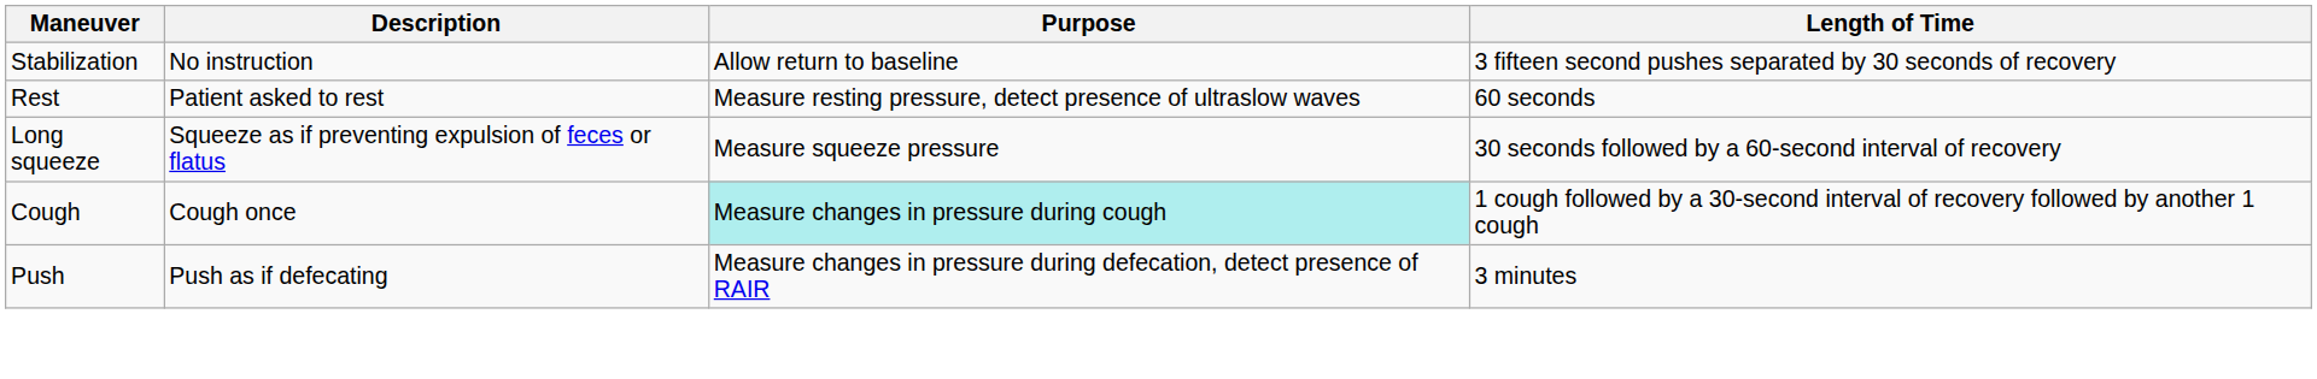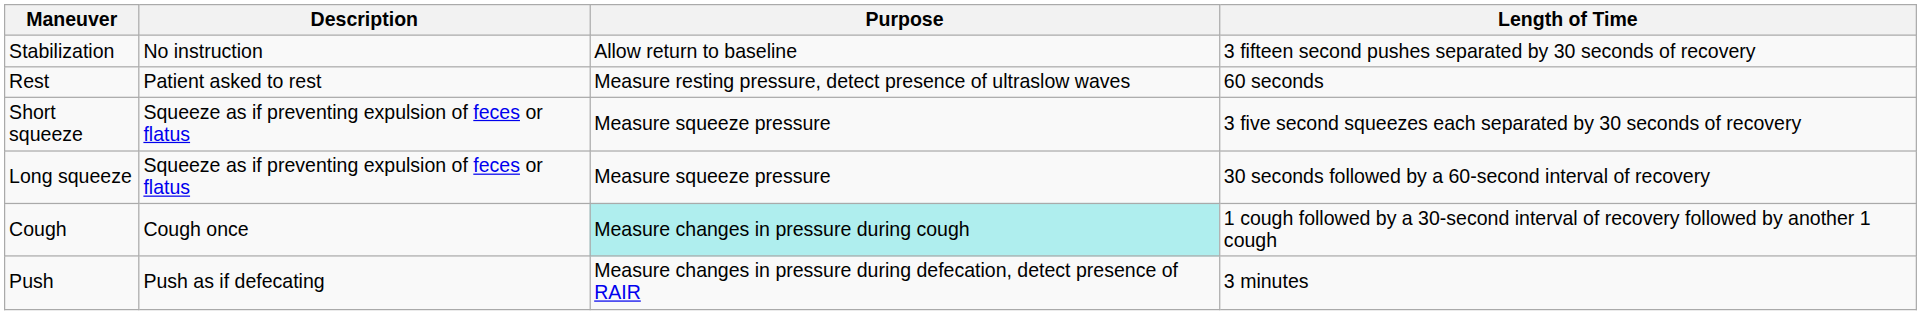+ row: Short squeeze | Squeeze as if preventing expulsion of feces or flatus | Measure squeeze pressure | 3 five second squeezes each separated by 30 seconds of recovery
